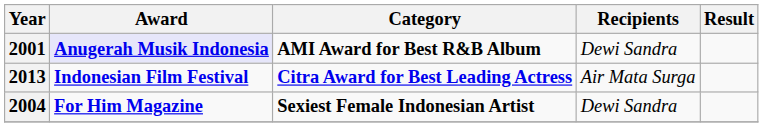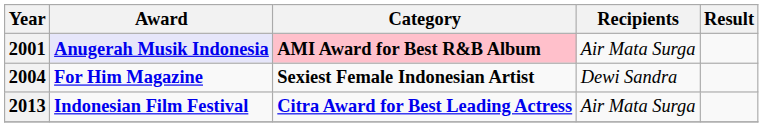2001 | Category: no background -> pink background
2001 | Recipients: Dewi Sandra -> Air Mata Surga
rows swapped: 2004 <-> 2013
